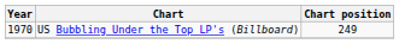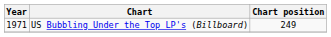US Bubbling Under the Top LP's (Billboard) | Year: 1970 -> 1971
